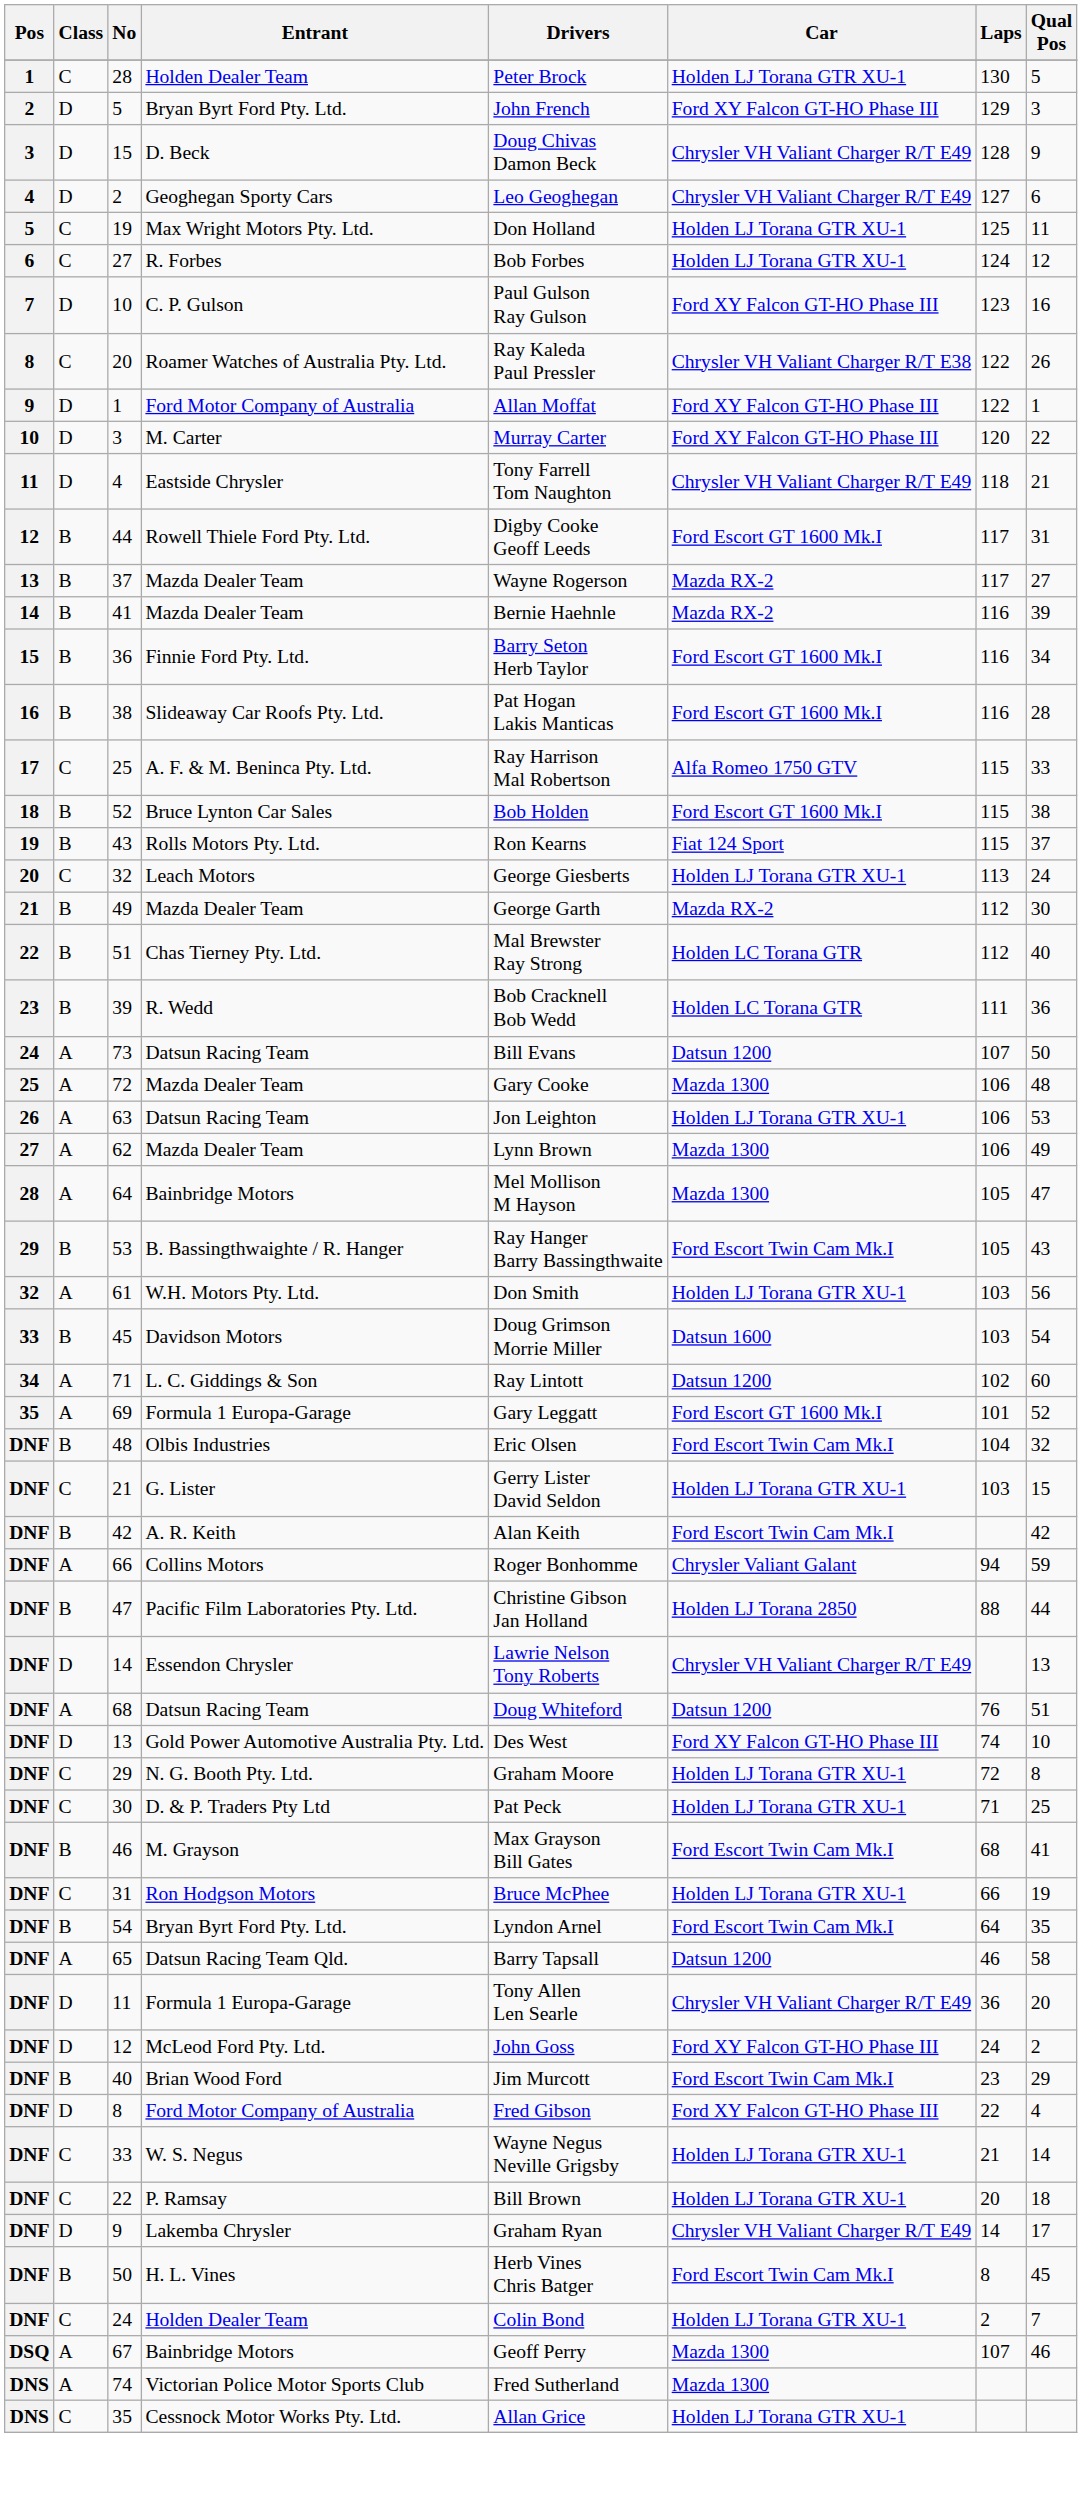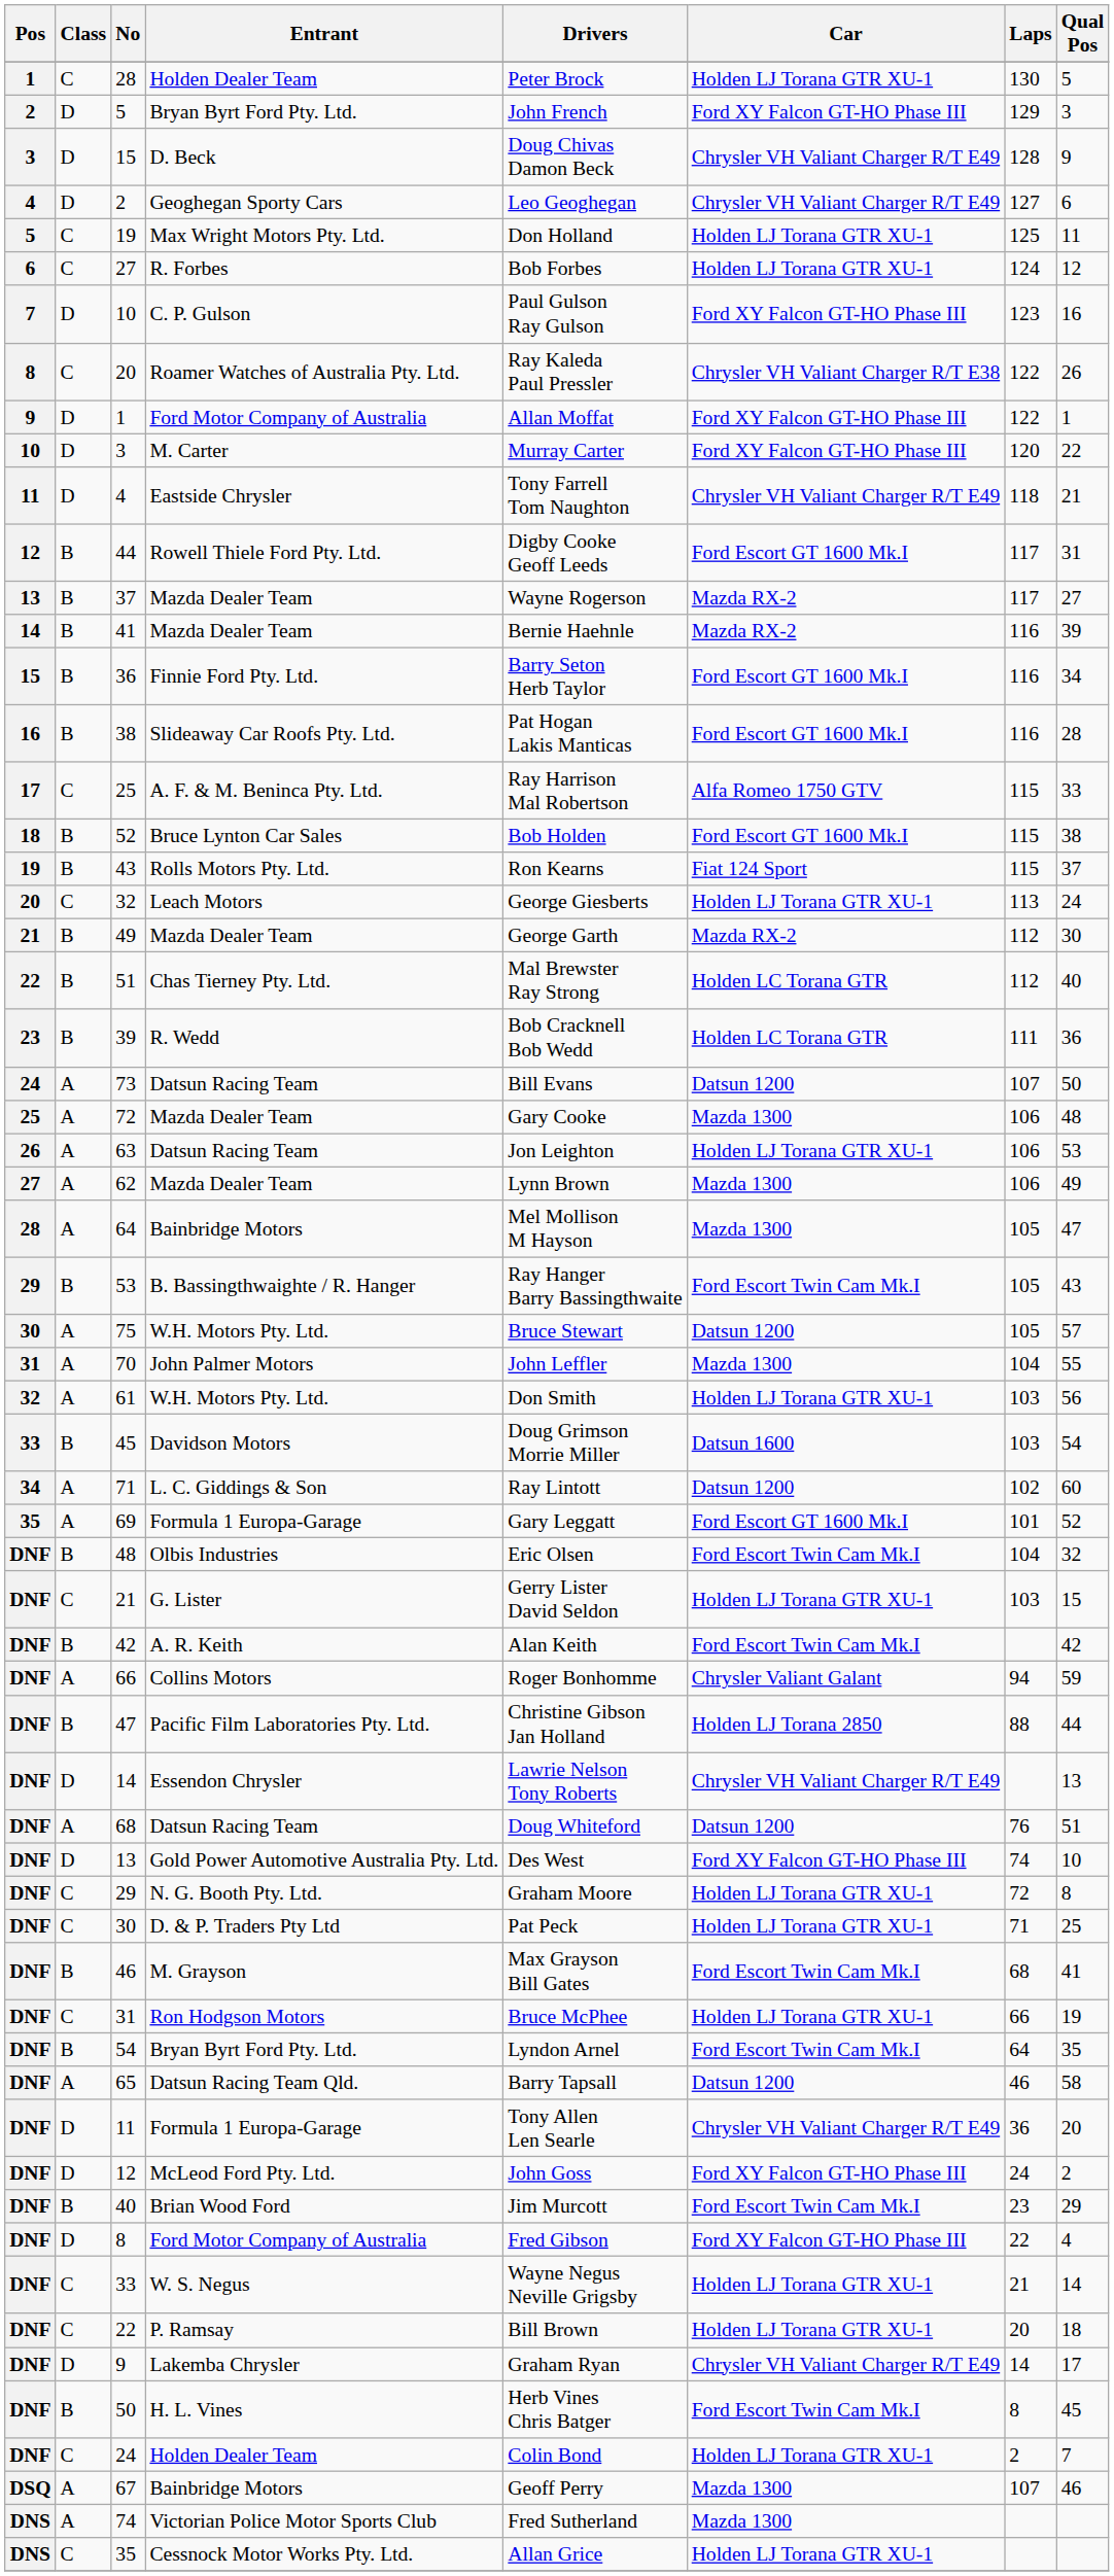+ row: 30 | A | 75 | W.H. Motors Pty. Ltd. | Bruce Stewart | Datsun 1200 | 105 | 57
+ row: 31 | A | 70 | John Palmer Motors | John Leffler | Mazda 1300 | 104 | 55
